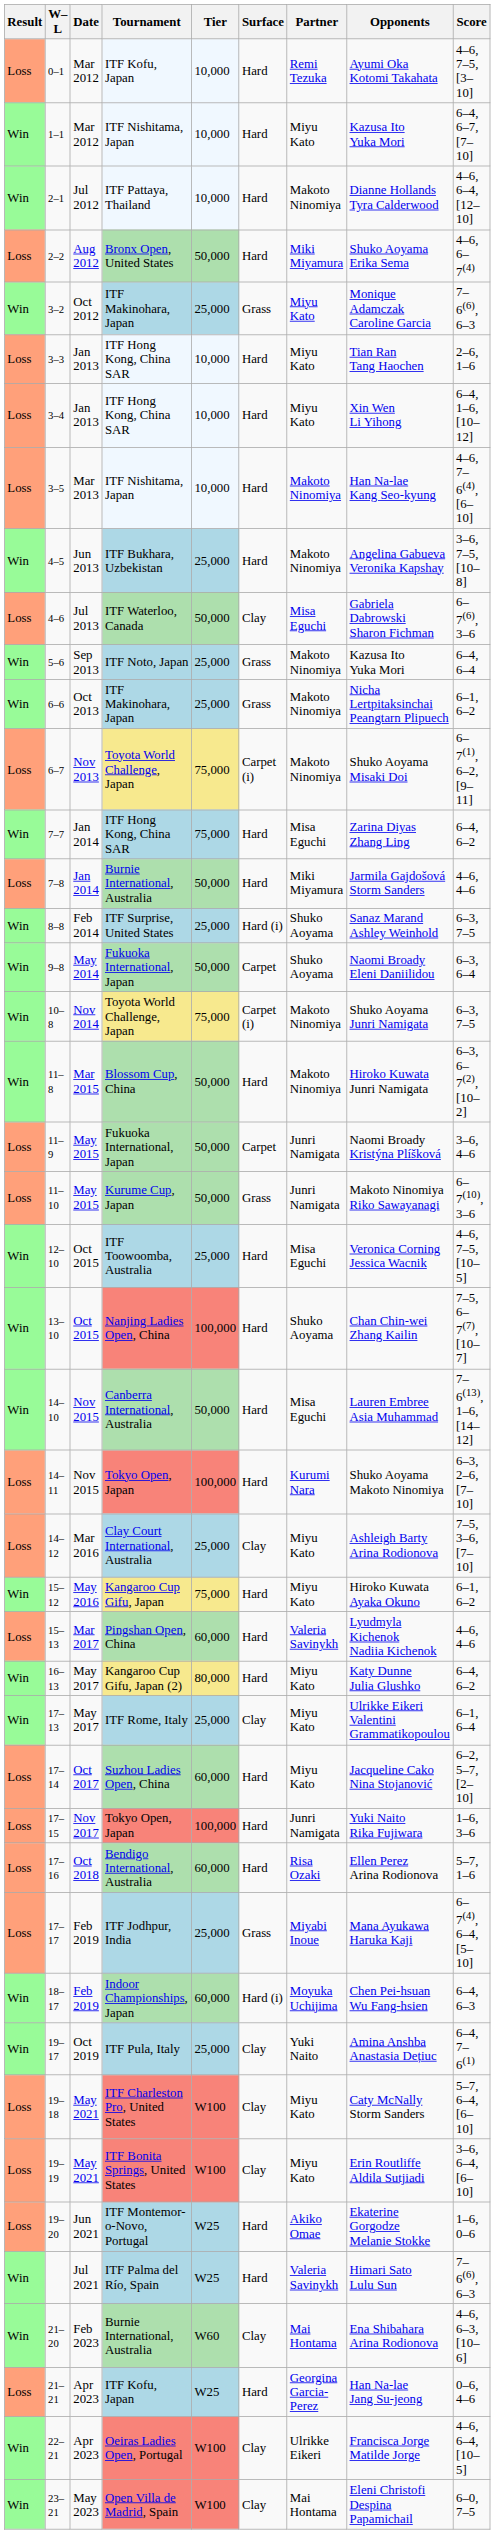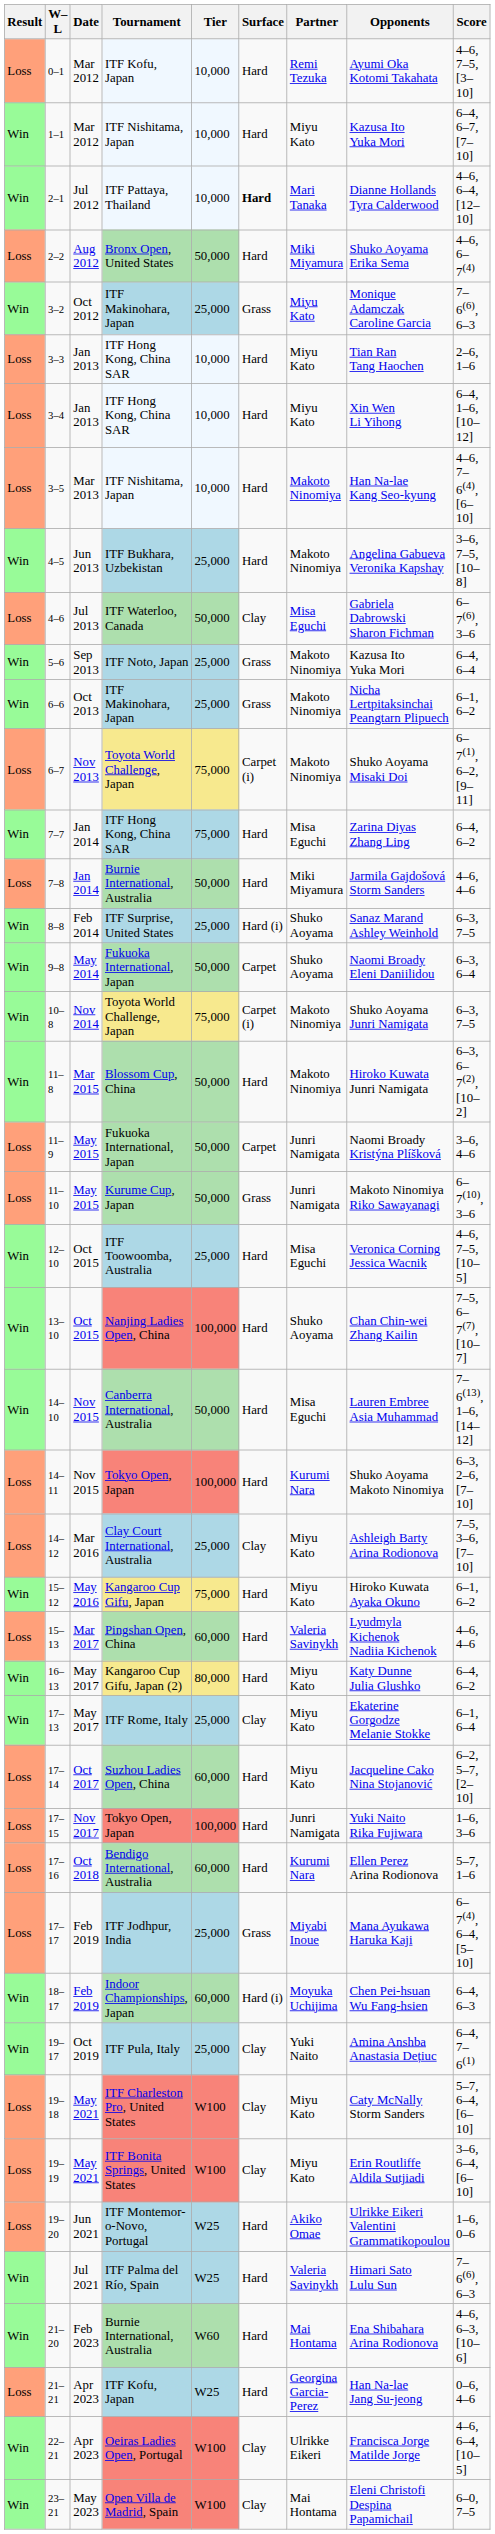2–1 | Surface: normal -> bold
2–1 | Partner: Makoto Ninomiya -> Mari Tanaka
17–13 | Opponents: Ulrikke Eikeri Valentini Grammatikopoulou -> Ekaterine Gorgodze Melanie Stokke
17–16 | Partner: Risa Ozaki -> Kurumi Nara
19–20 | Opponents: Ekaterine Gorgodze Melanie Stokke -> Ulrikke Eikeri Valentini Grammatikopoulou
21–20 | Surface: Clay -> Hard
